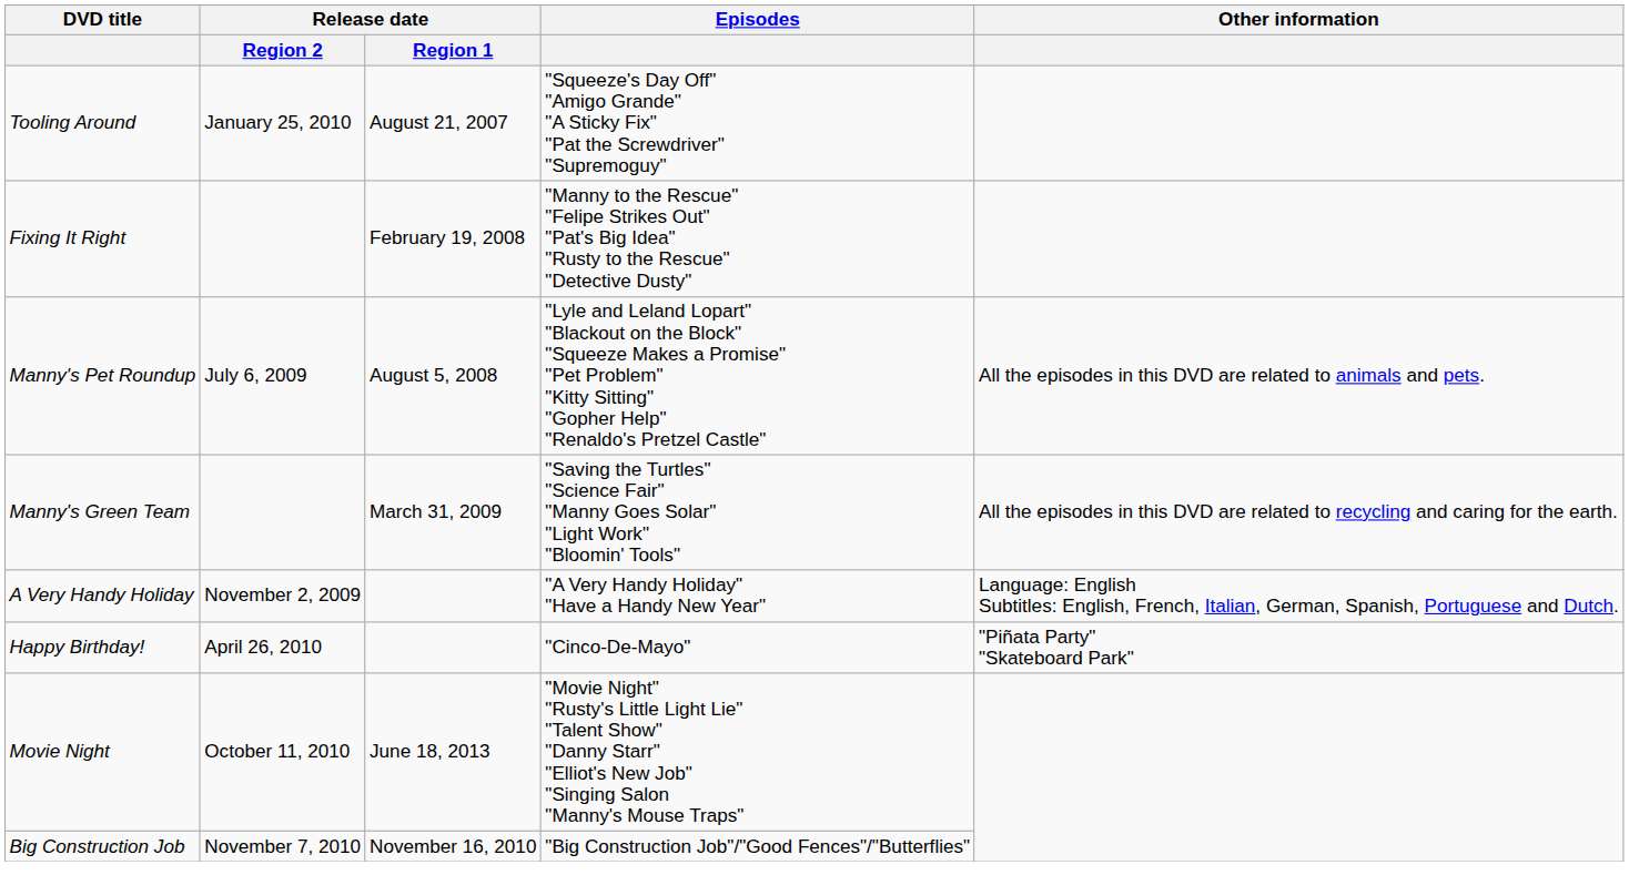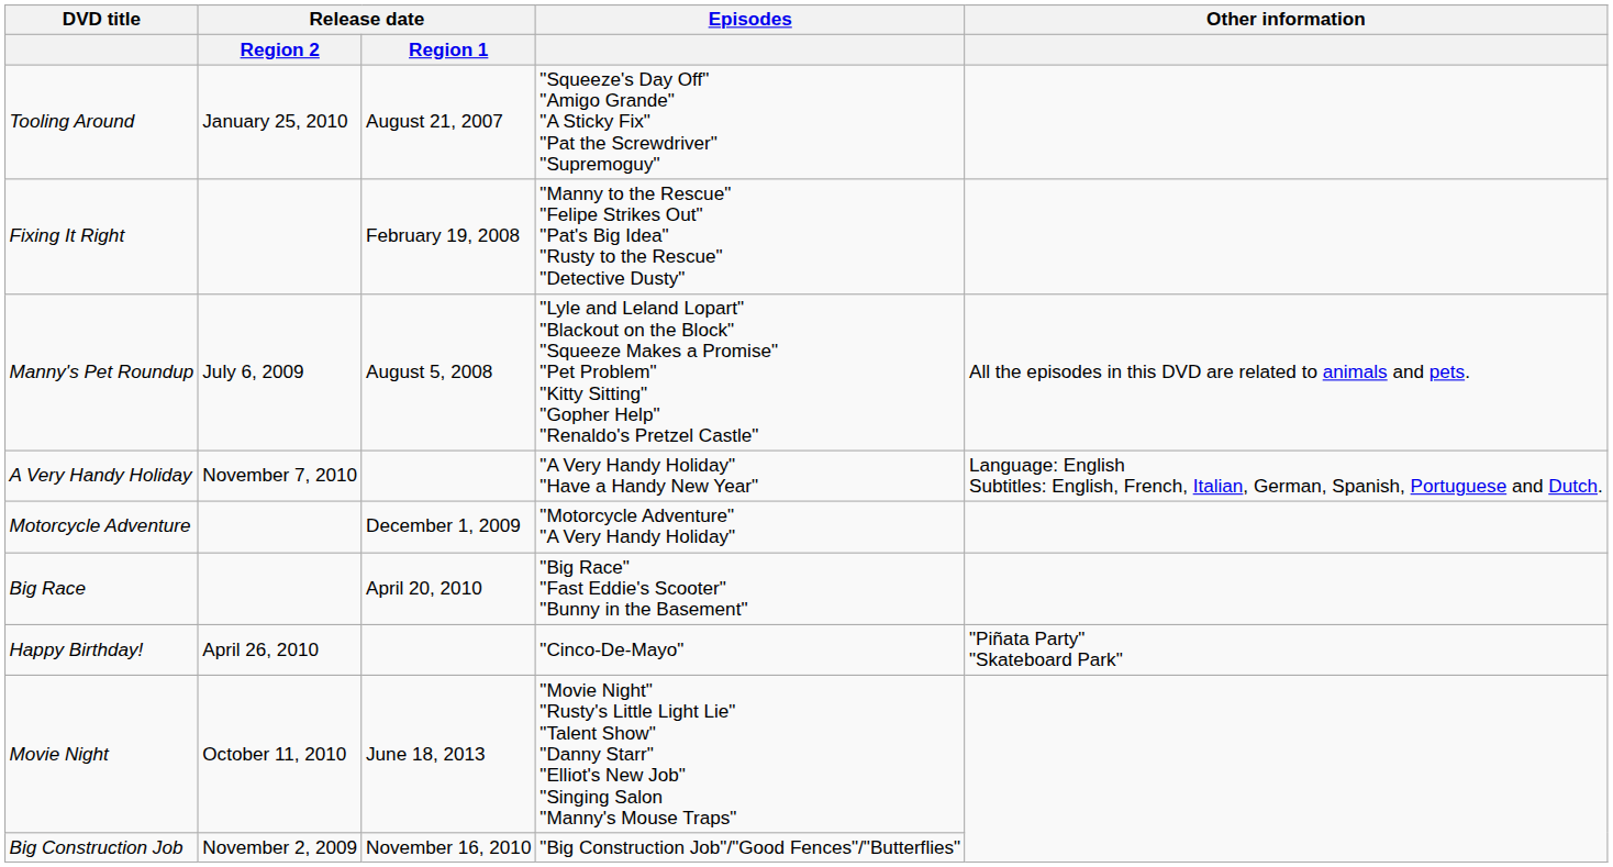- row: Manny's Green Team | March 31, 2009 | "Saving the Turtles" "Science Fair" "Manny Goes Solar" "Light Work" "Bloomin' Tools" | All the episodes in this DVD are related to recycling and caring for the earth.
A Very Handy Holiday | Release date / Region 2: November 2, 2009 -> November 7, 2010
+ row: Motorcycle Adventure | December 1, 2009 | "Motorcycle Adventure" "A Very Handy Holiday"
+ row: Big Race | April 20, 2010 | "Big Race" "Fast Eddie's Scooter" "Bunny in the Basement"
Big Construction Job | Release date / Region 2: November 7, 2010 -> November 2, 2009
